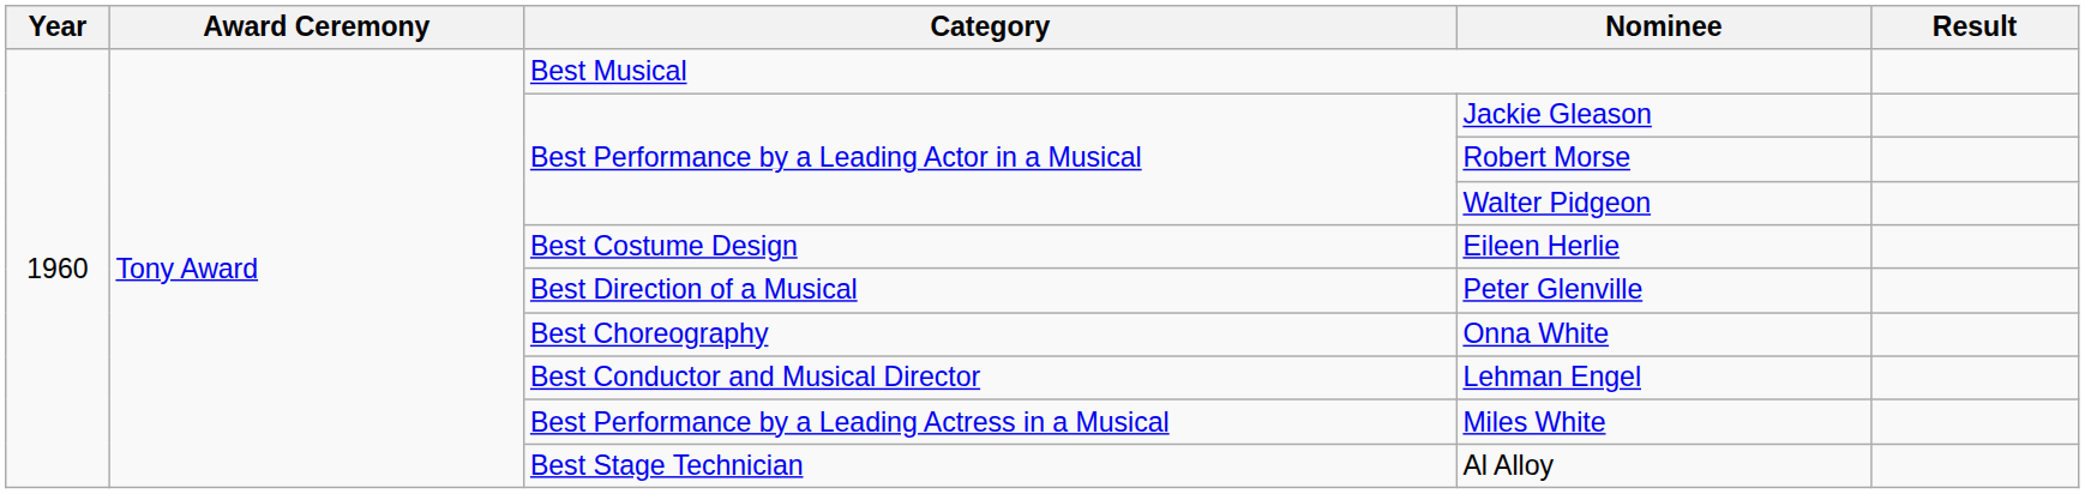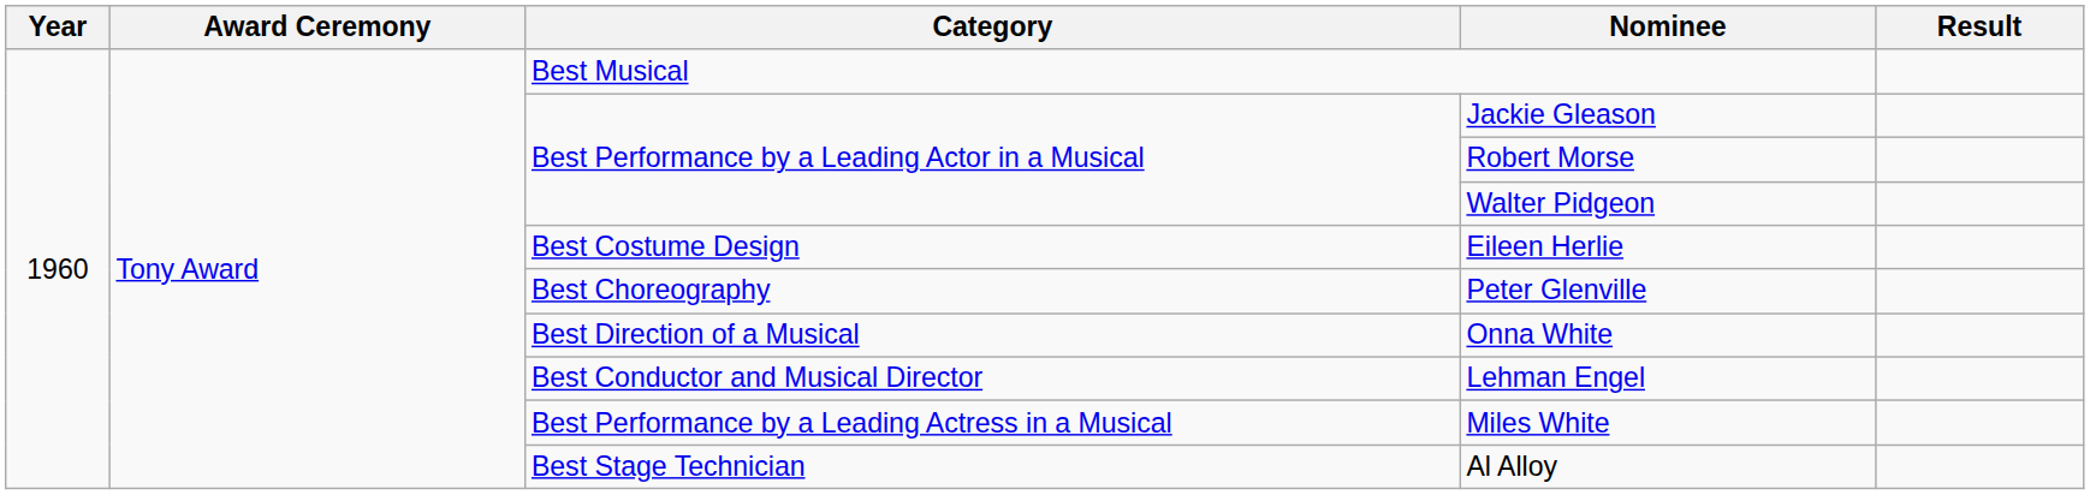Peter Glenville | Category: Best Direction of a Musical -> Best Choreography
Onna White | Category: Best Choreography -> Best Direction of a Musical
